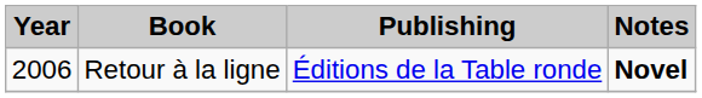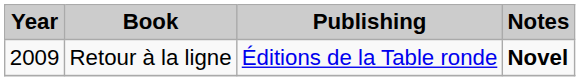Retour à la ligne | Year: 2006 -> 2009
